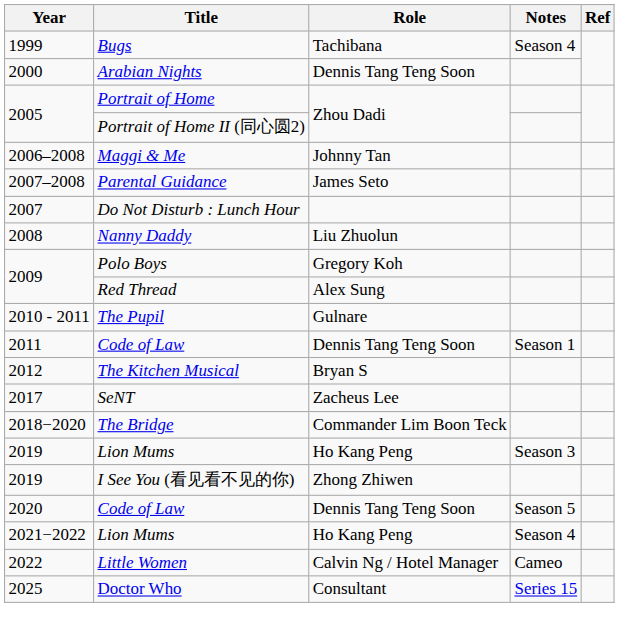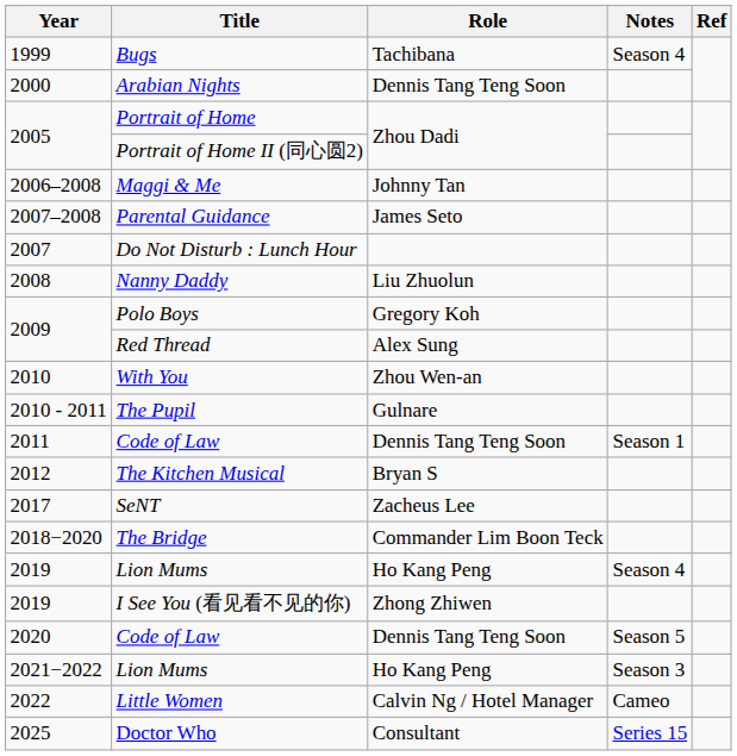+ row: 2010 | With You | Zhou Wen-an
2019 / Lion Mums | Notes: Season 3 -> Season 4
2021−2022 / Lion Mums | Notes: Season 4 -> Season 3
